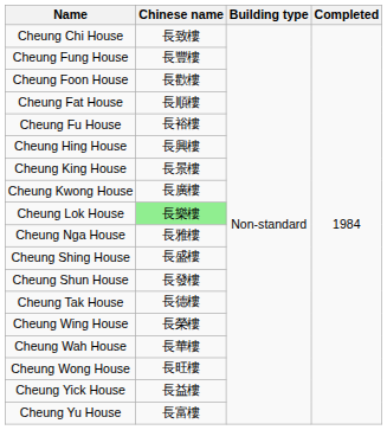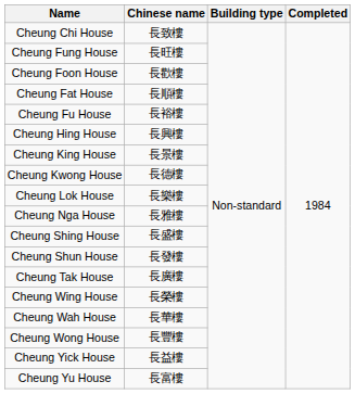Cheung Fung House | Chinese name: 長豐樓 -> 長旺樓
Cheung Kwong House | Chinese name: 長廣樓 -> 長德樓
Cheung Lok House | Chinese name: lightgreen background -> no background
Cheung Tak House | Chinese name: 長德樓 -> 長廣樓
Cheung Wong House | Chinese name: 長旺樓 -> 長豐樓
